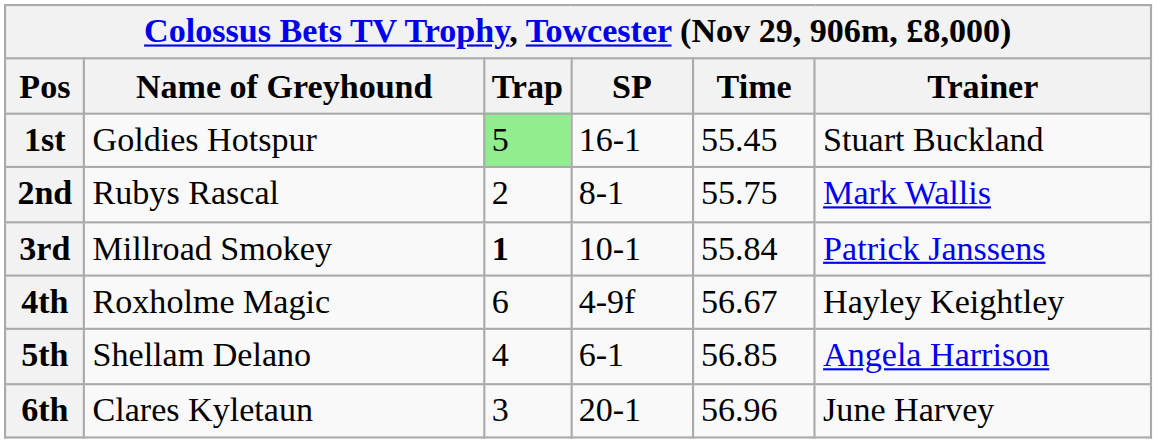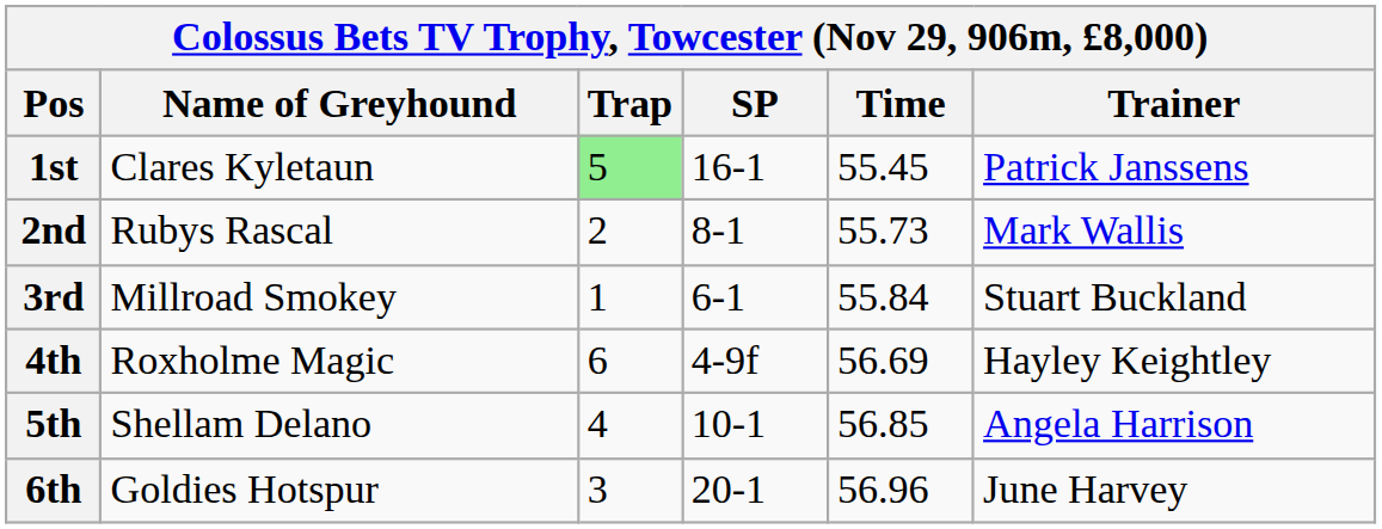1st | Name of Greyhound: Goldies Hotspur -> Clares Kyletaun
1st | Trainer: Stuart Buckland -> Patrick Janssens
2nd | Time: 55.75 -> 55.73
3rd | Trap: bold -> normal
3rd | SP: 10-1 -> 6-1
3rd | Trainer: Patrick Janssens -> Stuart Buckland
4th | Time: 56.67 -> 56.69
5th | SP: 6-1 -> 10-1
6th | Name of Greyhound: Clares Kyletaun -> Goldies Hotspur
